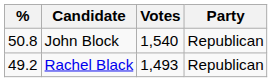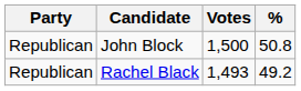columns swapped: Party <-> %
John Block | Votes: 1,540 -> 1,500
